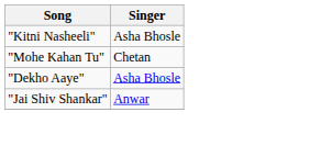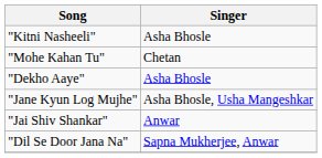+ row: "Jane Kyun Log Mujhe" | Asha Bhosle, Usha Mangeshkar
+ row: "Dil Se Door Jana Na" | Sapna Mukherjee, Anwar
